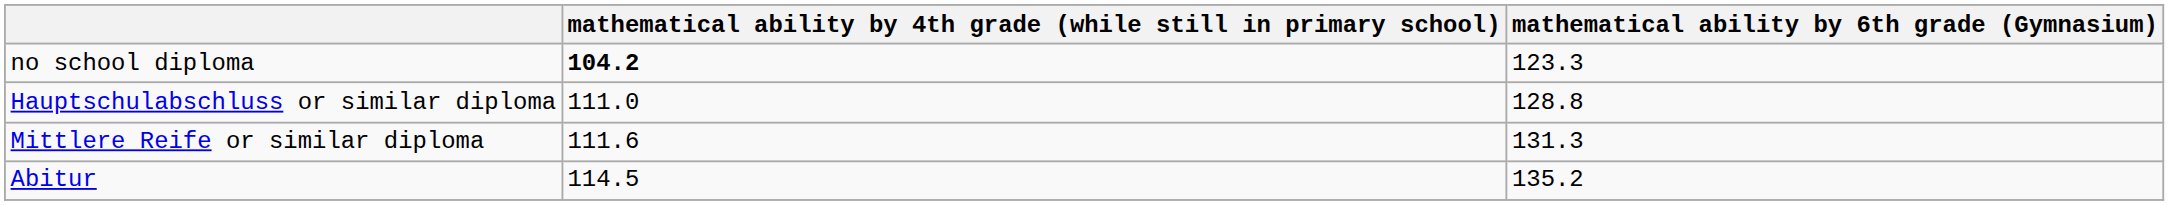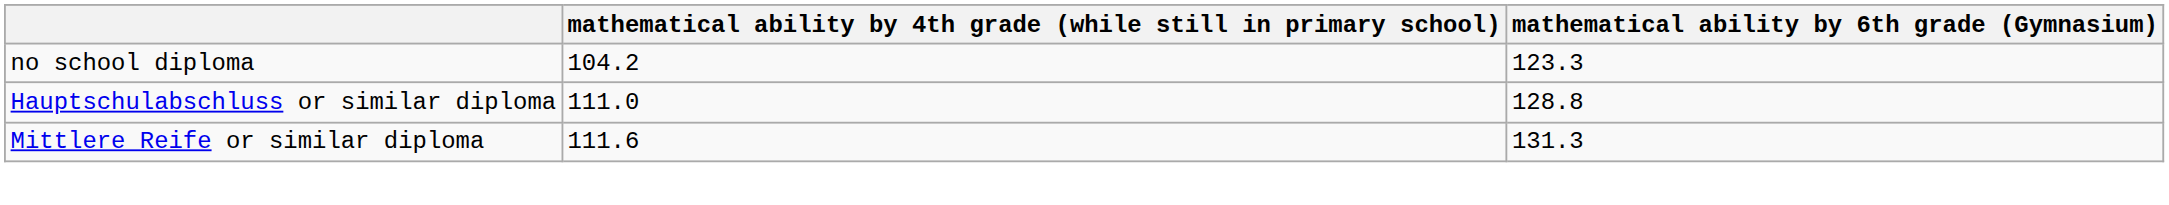no school diploma | column 2: bold -> normal
- row: Abitur | 114.5 | 135.2
